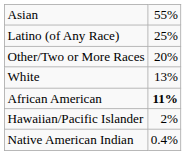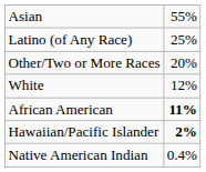White | column 2: 13% -> 12%
Hawaiian/Pacific Islander | column 2: normal -> bold
